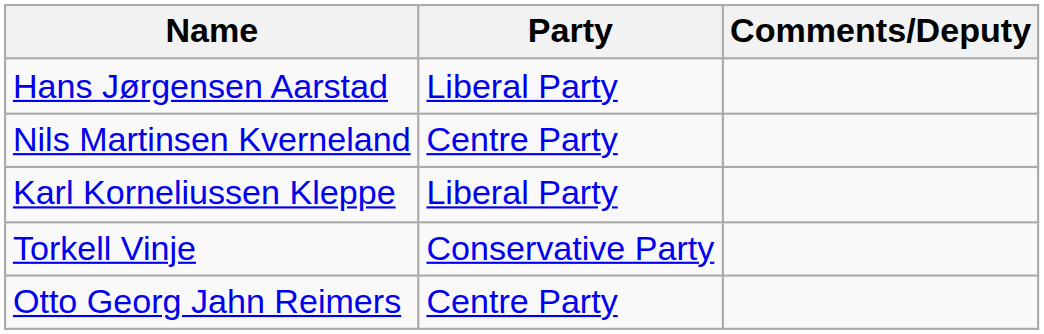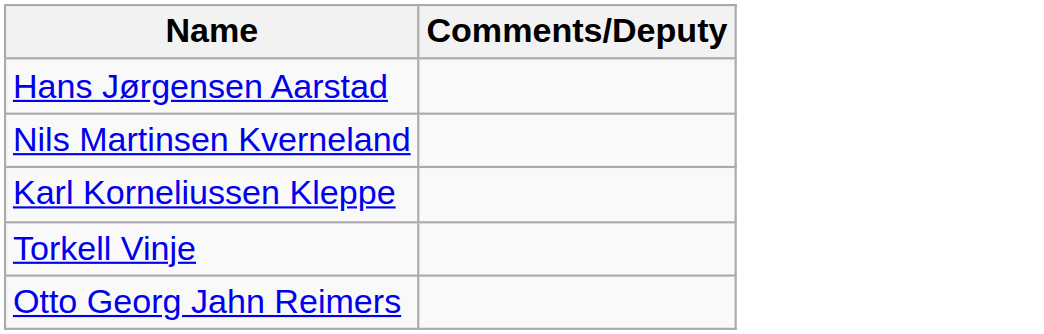- column: Party | Liberal Party | Centre Party | Liberal Party | Conservative Party | Centre Party
